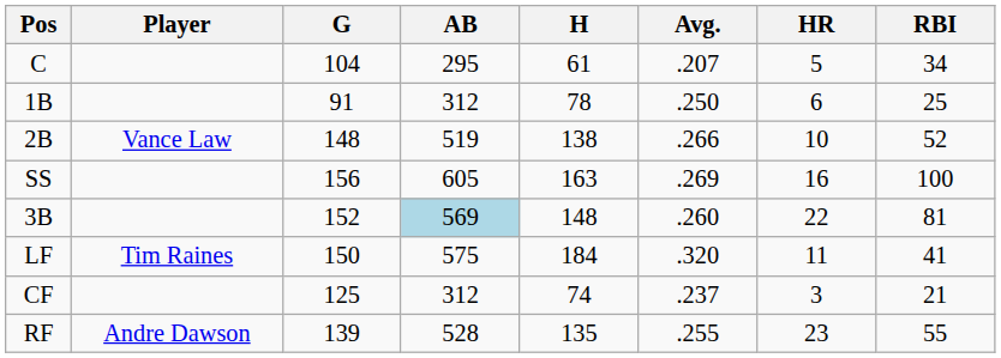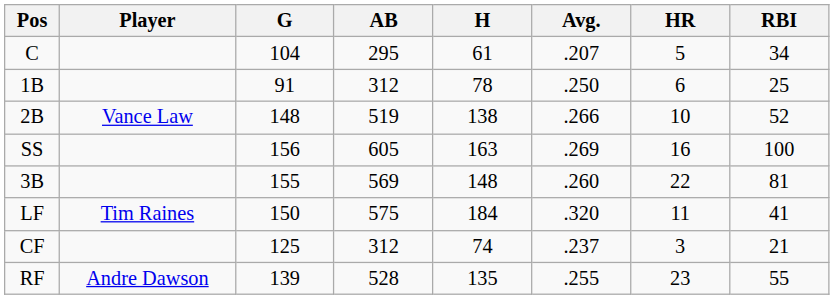3B | G: 152 -> 155
3B | AB: lightblue background -> no background
